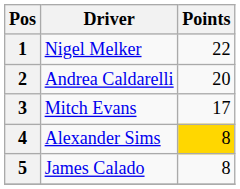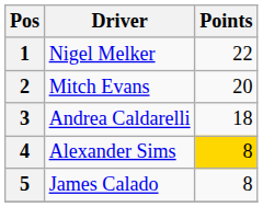2 | Driver: Andrea Caldarelli -> Mitch Evans
3 | Driver: Mitch Evans -> Andrea Caldarelli
3 | Points: 17 -> 18
